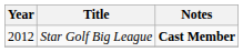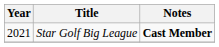Star Golf Big League | Year: 2012 -> 2021
